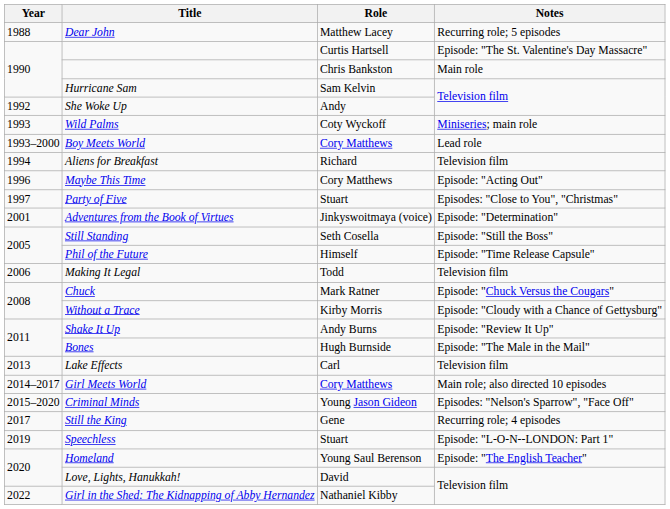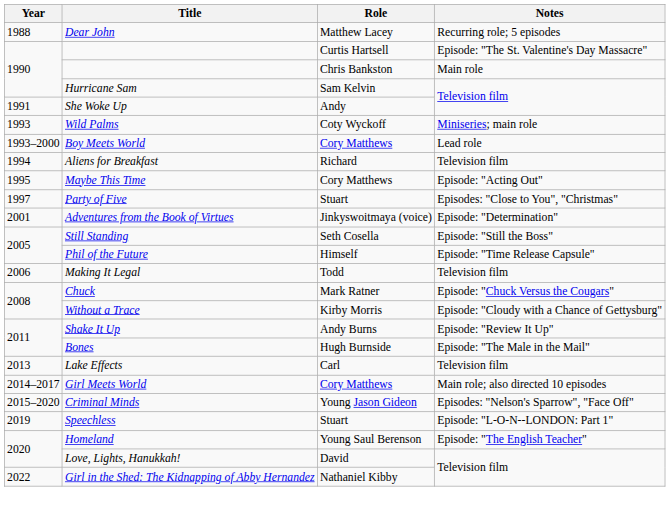She Woke Up | Year: 1992 -> 1991
Maybe This Time | Year: 1996 -> 1995
- row: 2017 | Still the King | Gene | Recurring role; 4 episodes
